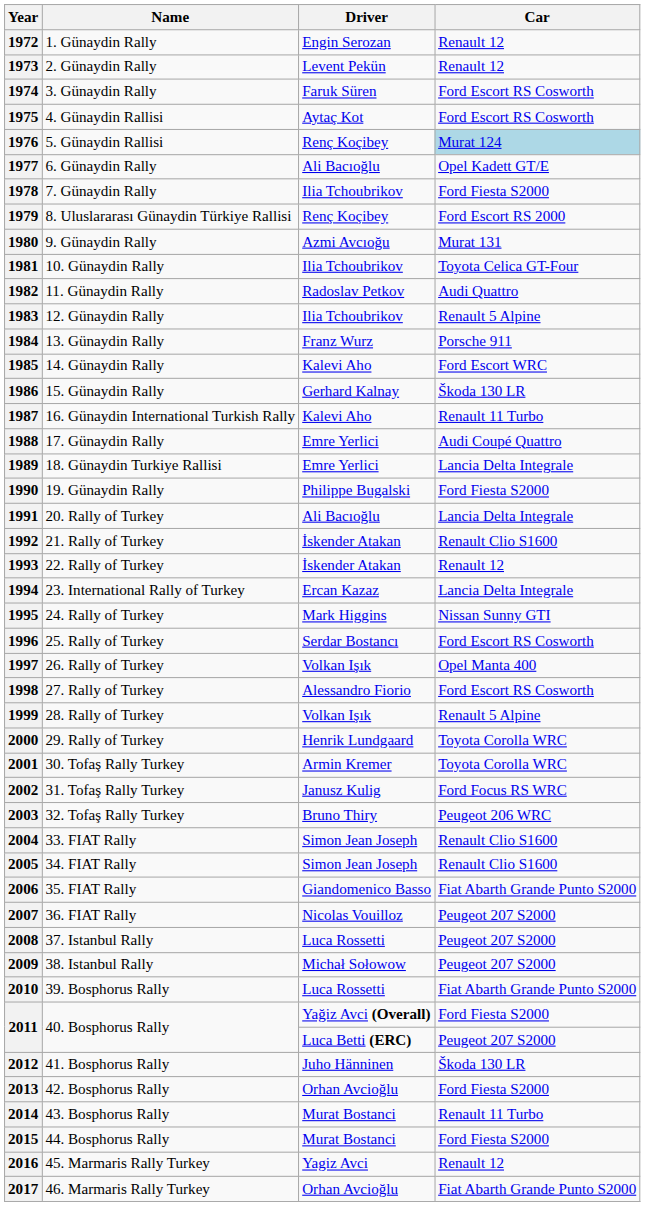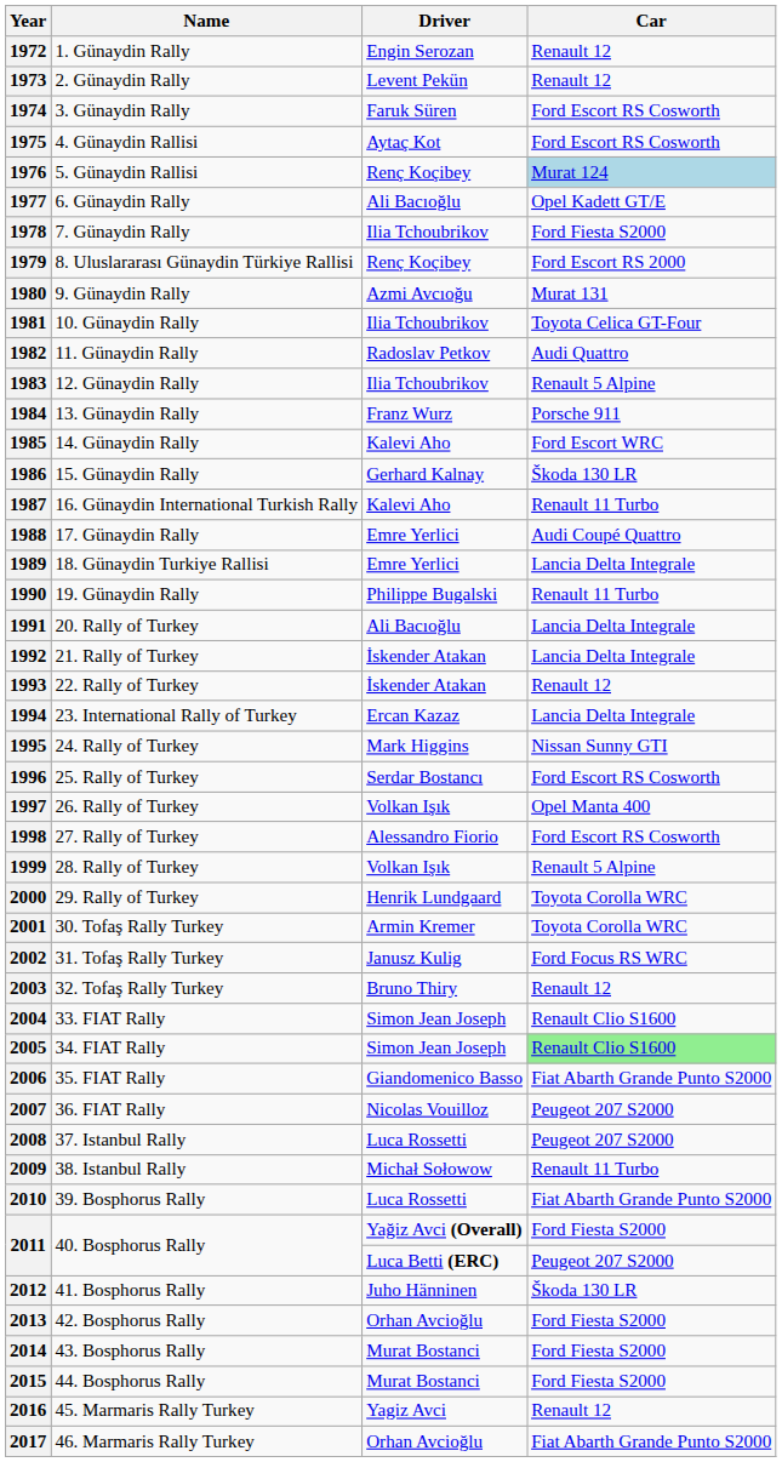1990 | Car: Ford Fiesta S2000 -> Renault 11 Turbo
1992 | Car: Renault Clio S1600 -> Lancia Delta Integrale
2003 | Car: Peugeot 206 WRC -> Renault 12
2005 | Car: no background -> lightgreen background
2009 | Car: Peugeot 207 S2000 -> Renault 11 Turbo
2014 | Car: Renault 11 Turbo -> Ford Fiesta S2000
